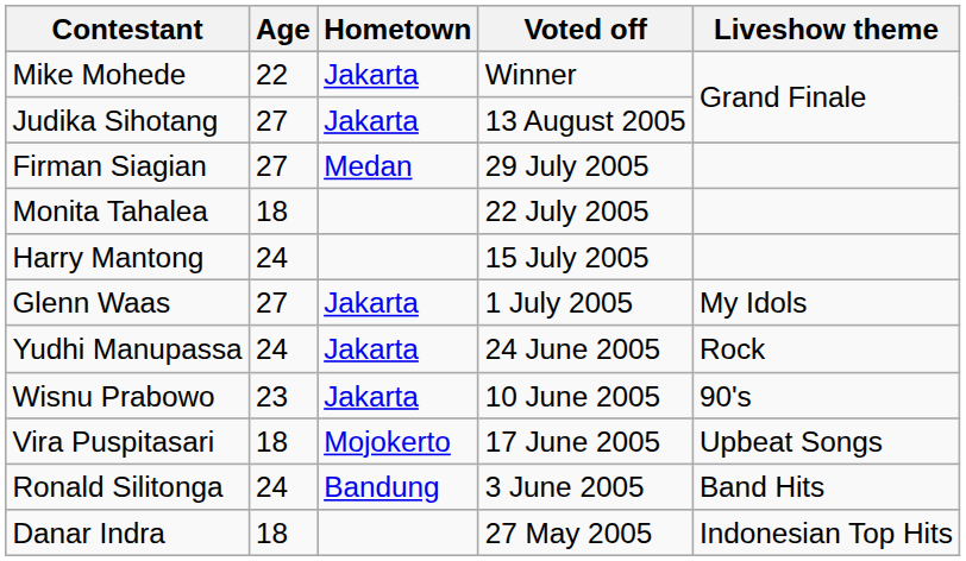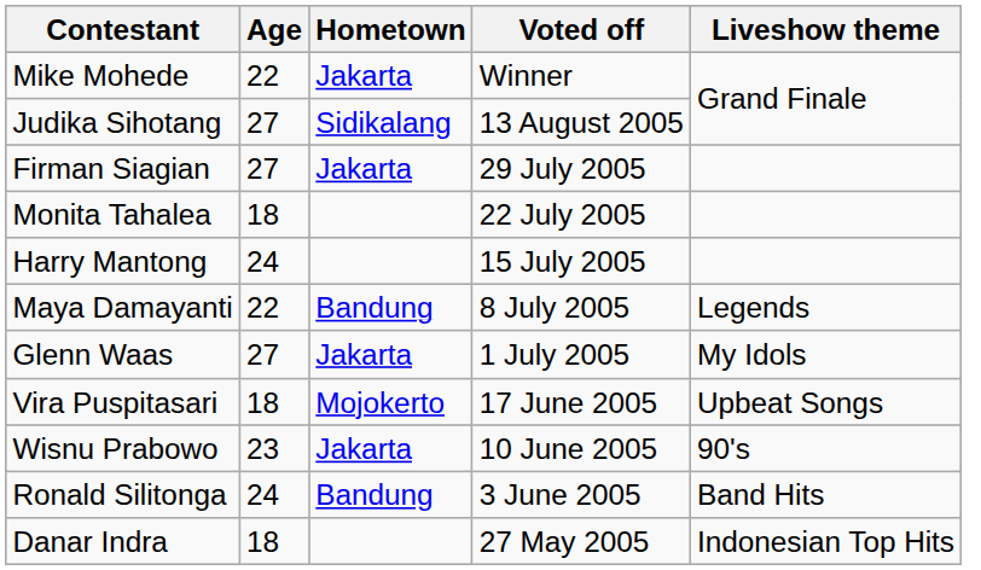Judika Sihotang | Hometown: Jakarta -> Sidikalang
Firman Siagian | Hometown: Medan -> Jakarta
+ row: Maya Damayanti | 22 | Bandung | 8 July 2005 | Legends
- row: Yudhi Manupassa | 24 | Jakarta | 24 June 2005 | Rock
rows swapped: Vira Puspitasari <-> Wisnu Prabowo
